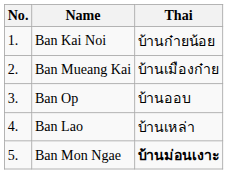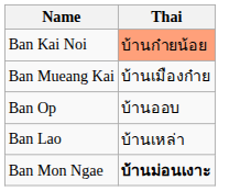- column: No. | 1. | 2. | 3. | 4. | 5.
Ban Kai Noi | Thai: no background -> lightsalmon background
